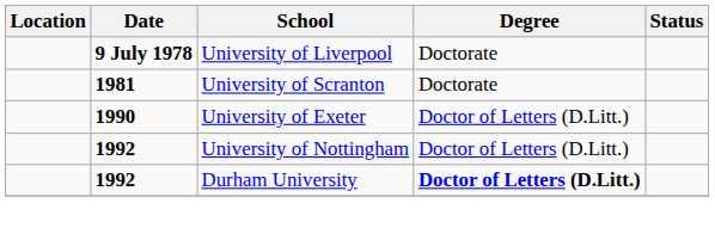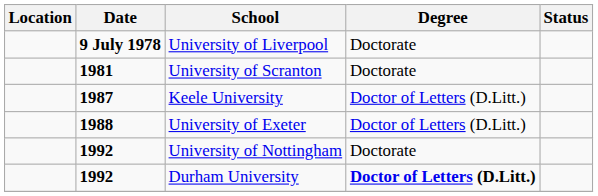+ row: 1987 | Keele University | Doctor of Letters (D.Litt.)
University of Exeter | Date: 1990 -> 1988
University of Nottingham | Degree: Doctor of Letters (D.Litt.) -> Doctorate
